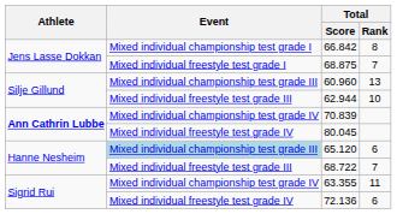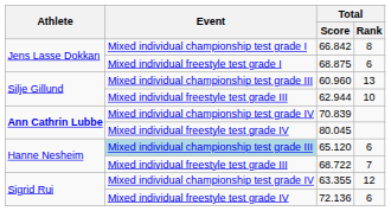68.875 | Total / Rank: 7 -> 6
63.355 | Total / Rank: 11 -> 12
